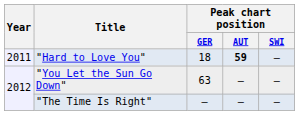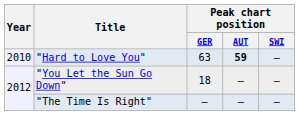"Hard to Love You" | Year: 2011 -> 2010
"Hard to Love You" | Peak chart position / GER: 18 -> 63
"You Let the Sun Go Down" | Peak chart position / GER: 63 -> 18
